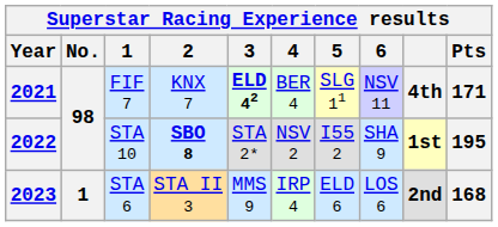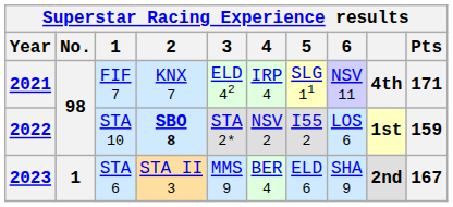2021 | 3: bold -> normal
2021 | 4: BER 4 -> IRP 4
2022 | 6: SHA 9 -> LOS 6
2022 | Pts: 195 -> 159
2023 | 4: IRP 4 -> BER 4
2023 | 6: LOS 6 -> SHA 9
2023 | Pts: 168 -> 167
